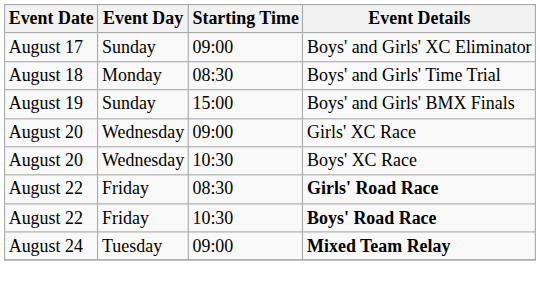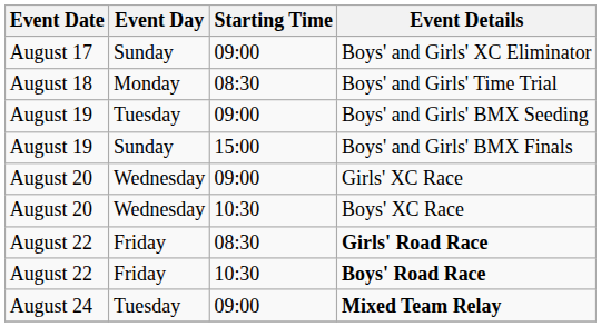+ row: August 19 | Tuesday | 09:00 | Boys' and Girls' BMX Seeding
